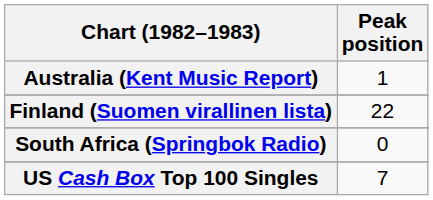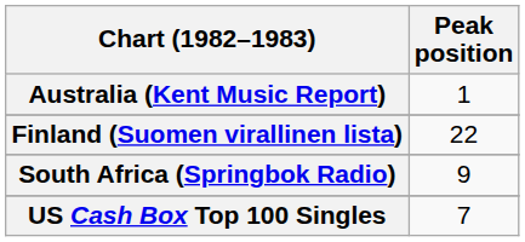South Africa (Springbok Radio) | Peak position: 0 -> 9
